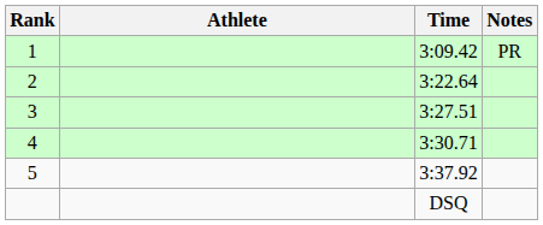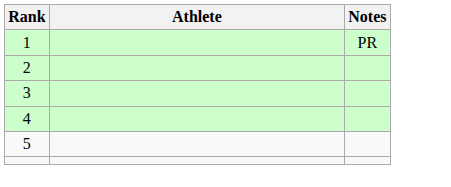- column: Time | 3:09.42 | 3:22.64 | 3:27.51 | 3:30.71 | 3:37.92 | DSQ
